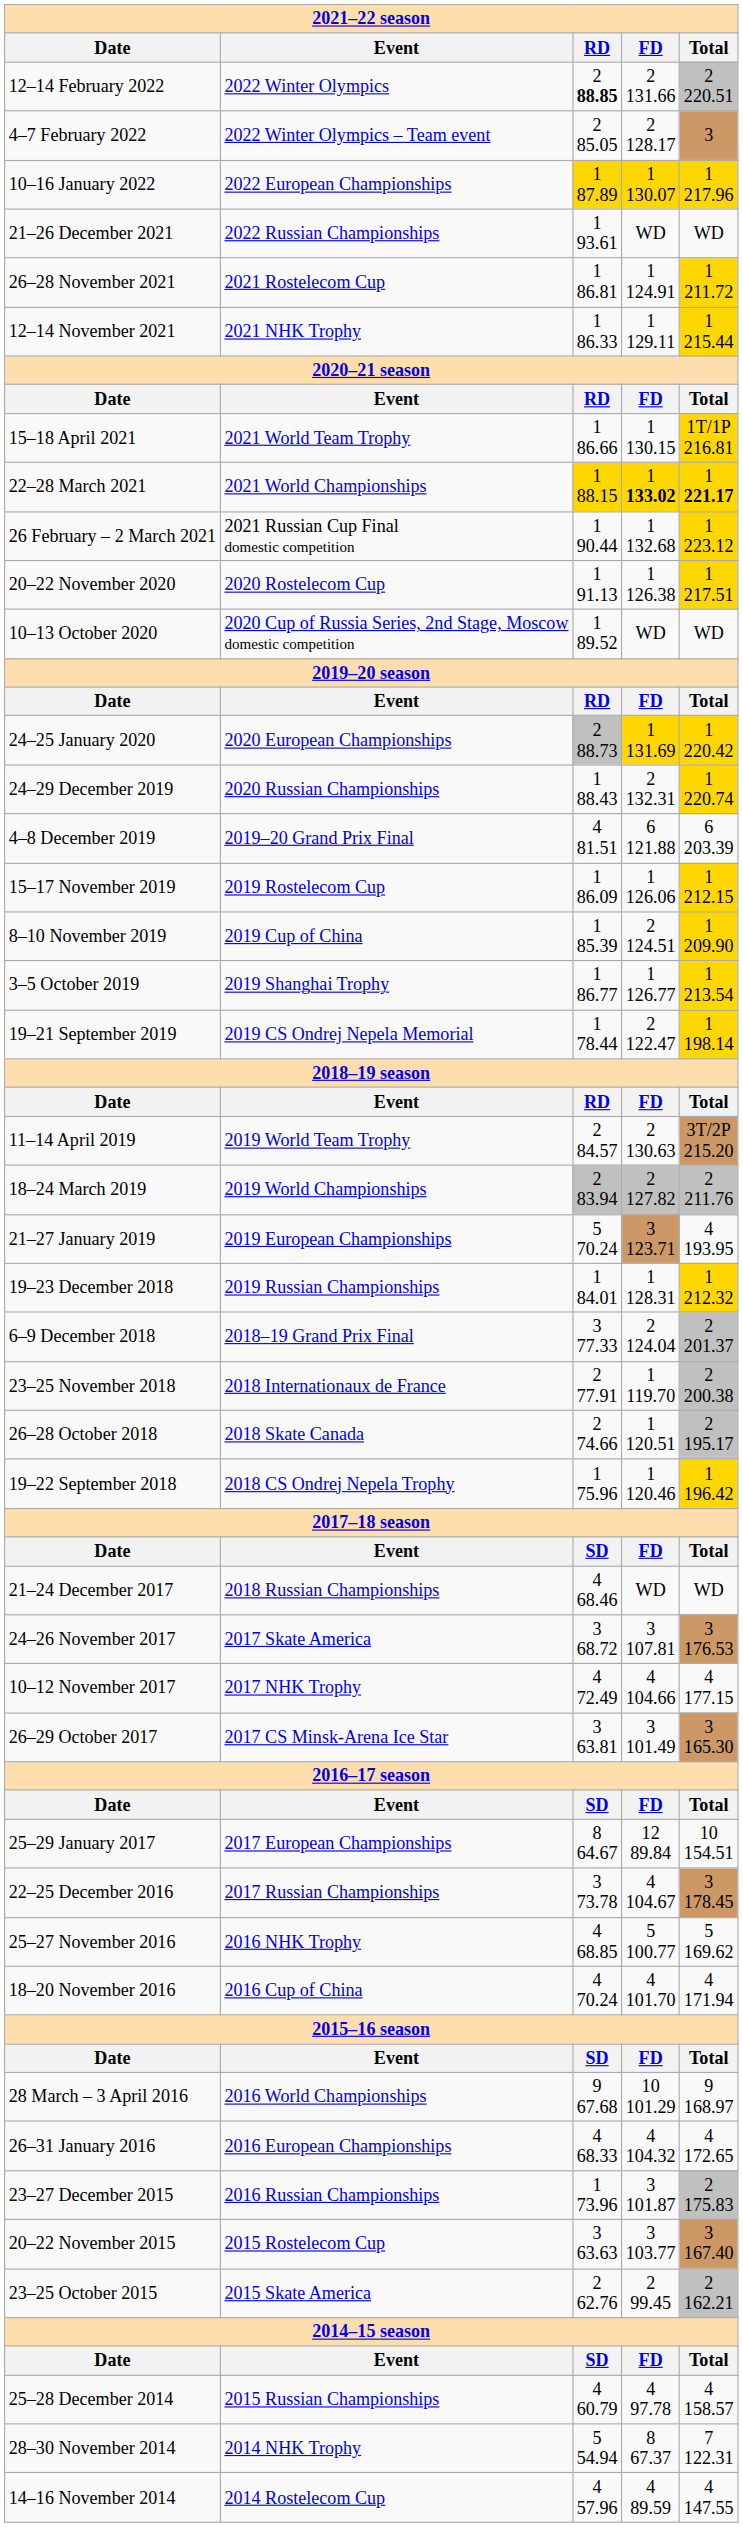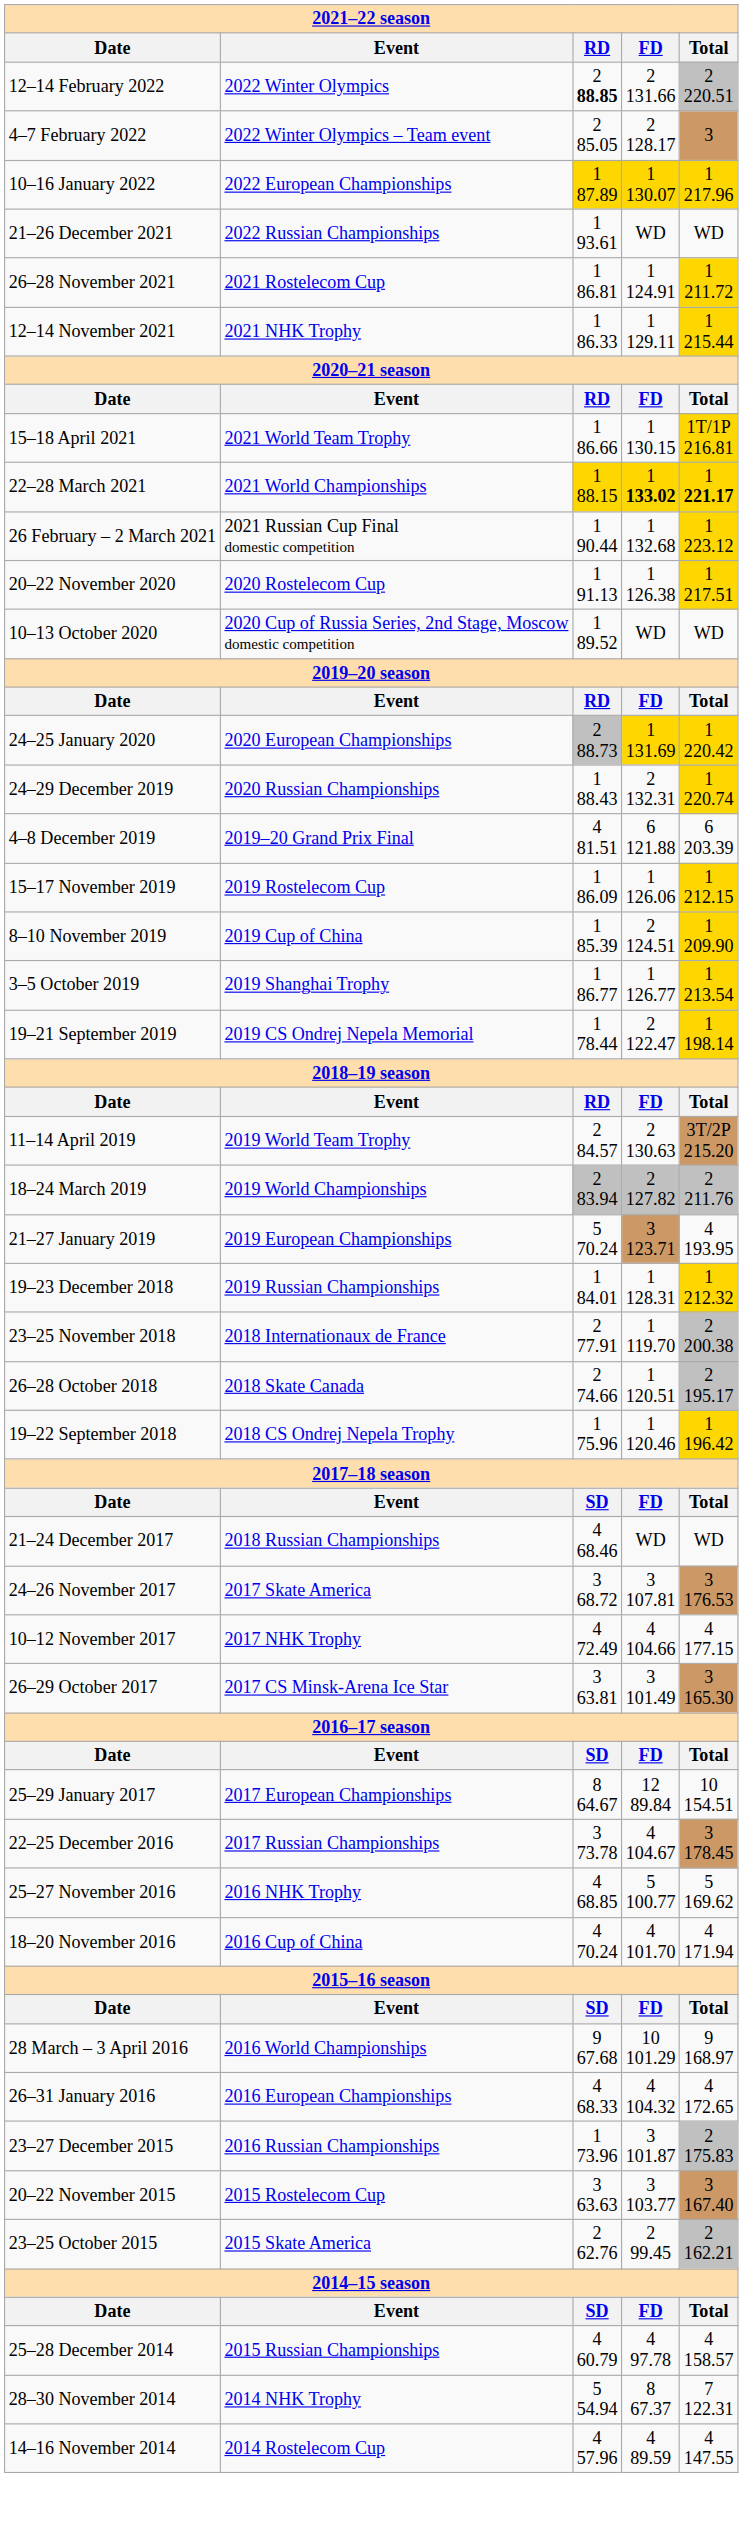- row: 6–9 December 2018 | 2018–19 Grand Prix Final | 3 77.33 | 2 124.04 | 2 201.37
